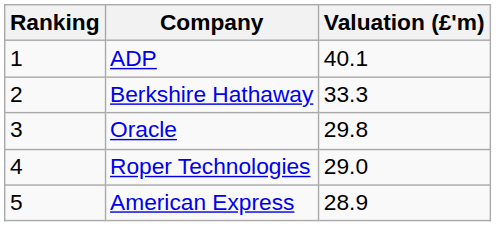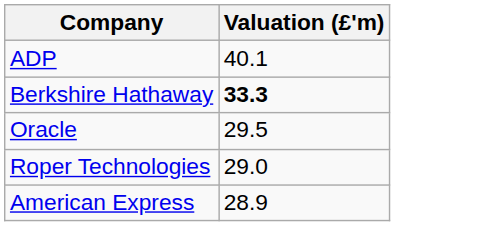- column: Ranking | 1 | 2 | 3 | 4 | 5
Berkshire Hathaway | Valuation (£'m): normal -> bold
Oracle | Valuation (£'m): 29.8 -> 29.5
